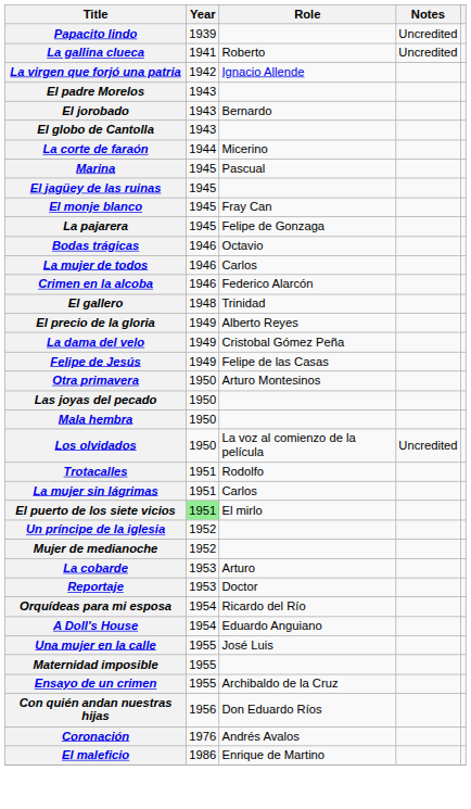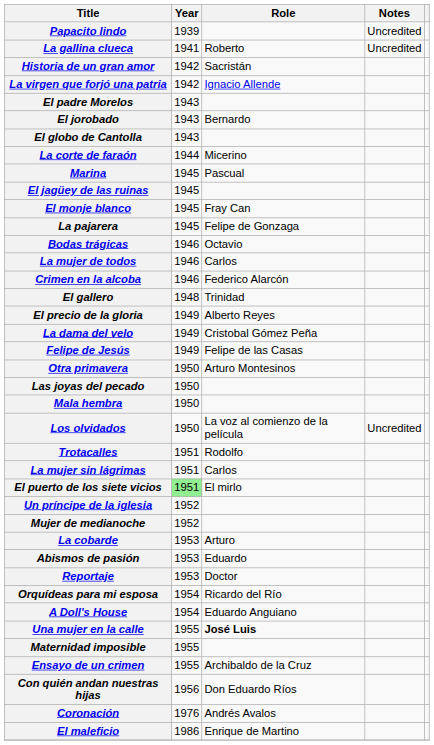+ row: Historia de un gran amor | 1942 | Sacristán
+ row: Abismos de pasión | 1953 | Eduardo
Una mujer en la calle | Role: normal -> bold
